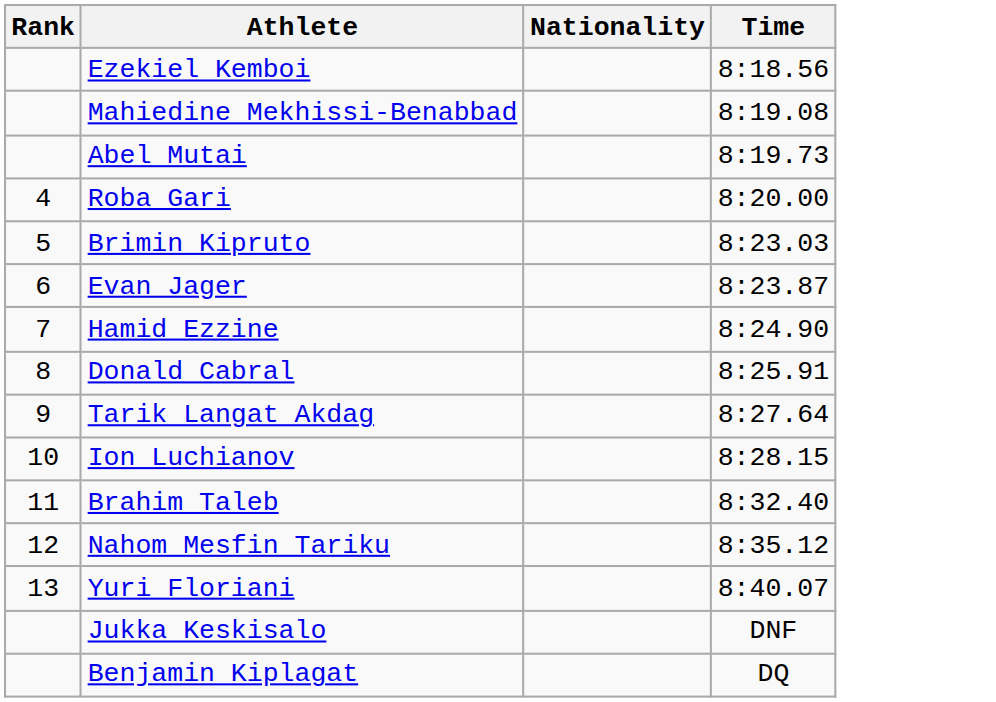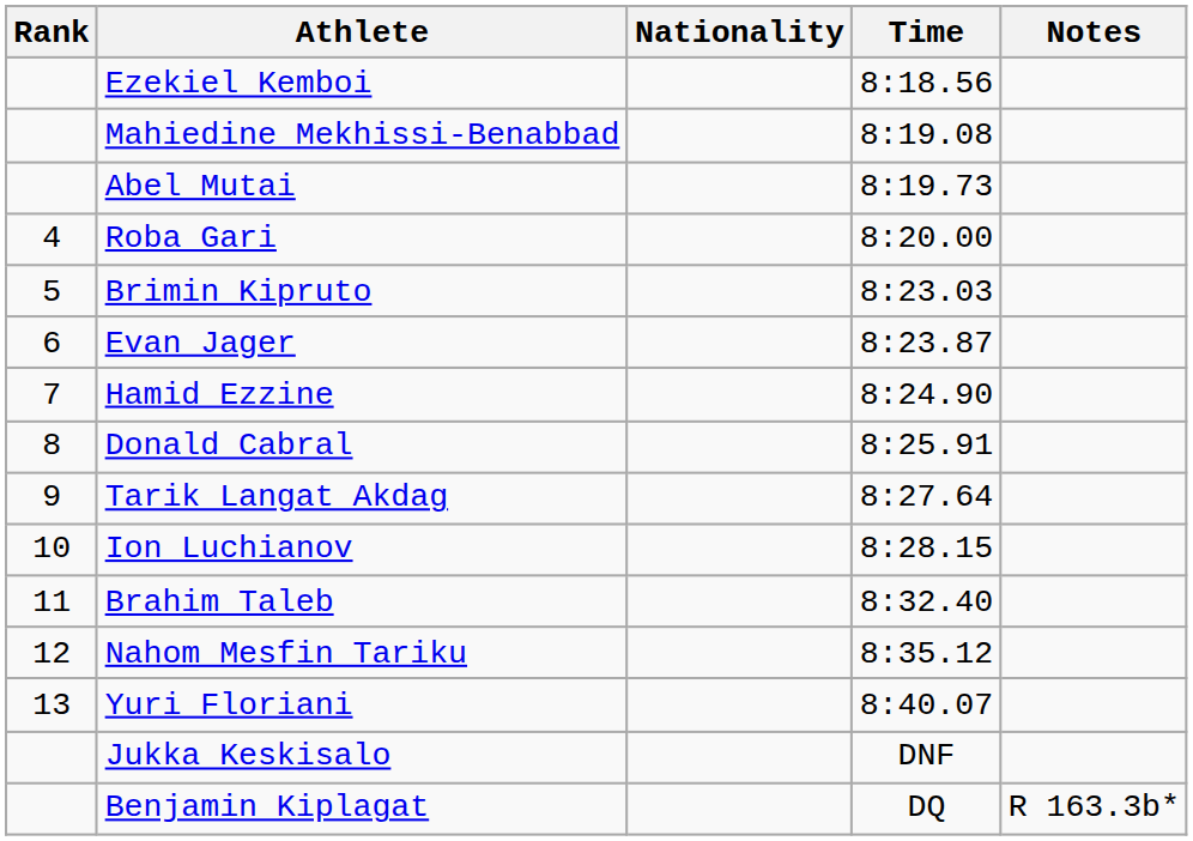+ column: Notes | R 163.3b*
